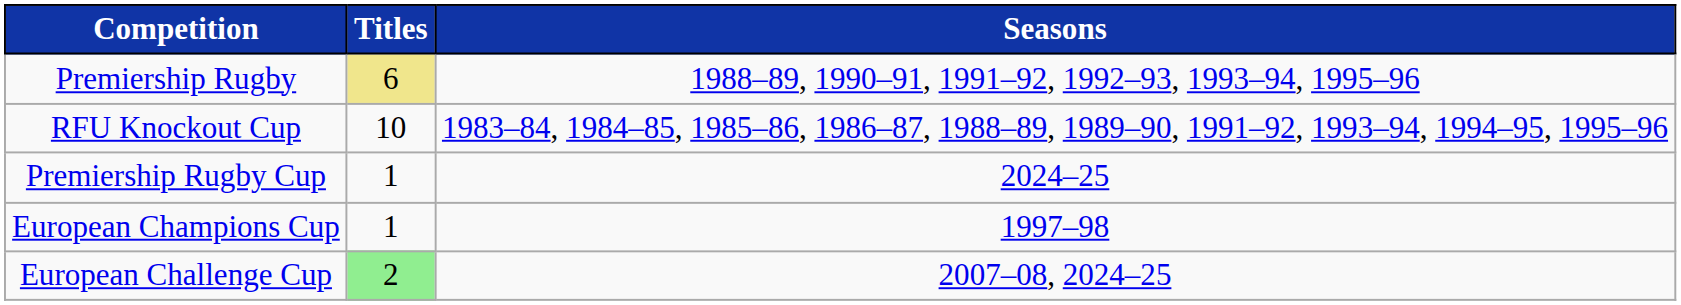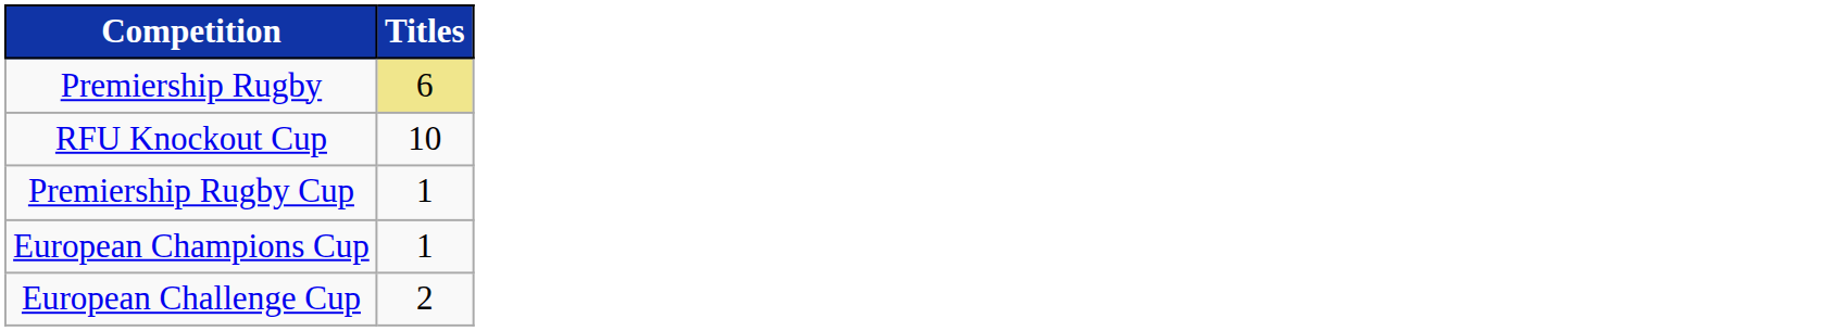- column: Seasons | 1988–89, 1990–91, 1991–92, 1992–93, 1993–94, 1995–96 | 1983–84, 1984–85, 1985–86, 1986–87, 1988–89, 1989–90, 1991–92, 1993–94, 1994–95, 1995–96 | 2024–25 | 1997–98 | 2007–08, 2024–25
European Challenge Cup | Titles: lightgreen background -> no background
